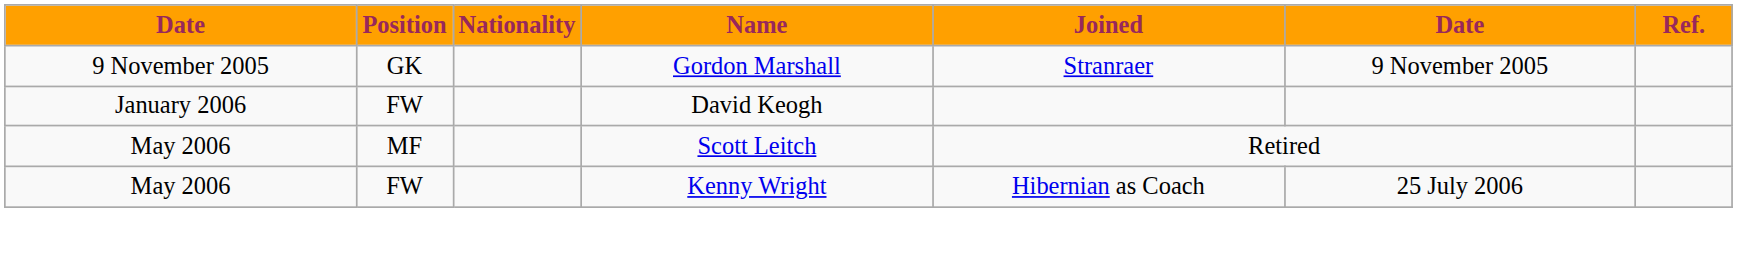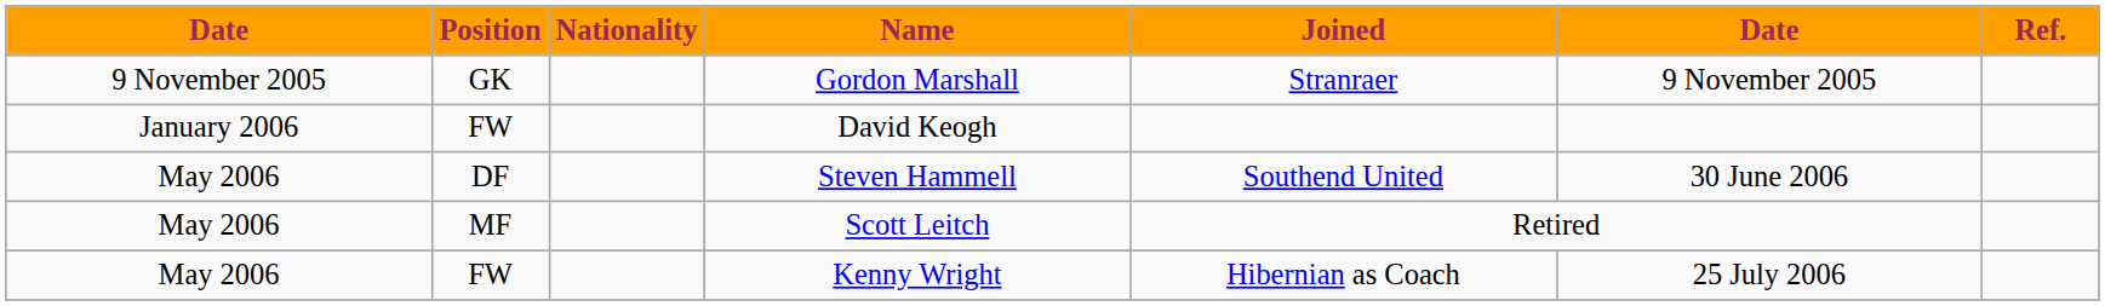+ row: May 2006 | DF | Steven Hammell | Southend United | 30 June 2006
